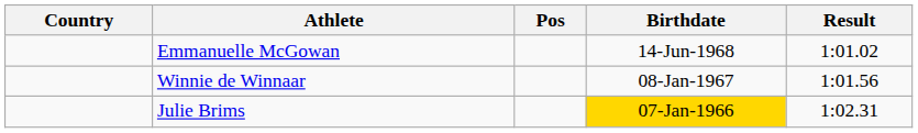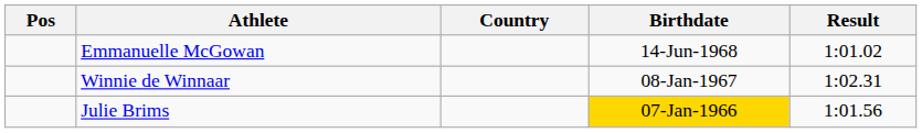columns swapped: Pos <-> Country
Winnie de Winnaar | Result: 1:01.56 -> 1:02.31
Julie Brims | Result: 1:02.31 -> 1:01.56
